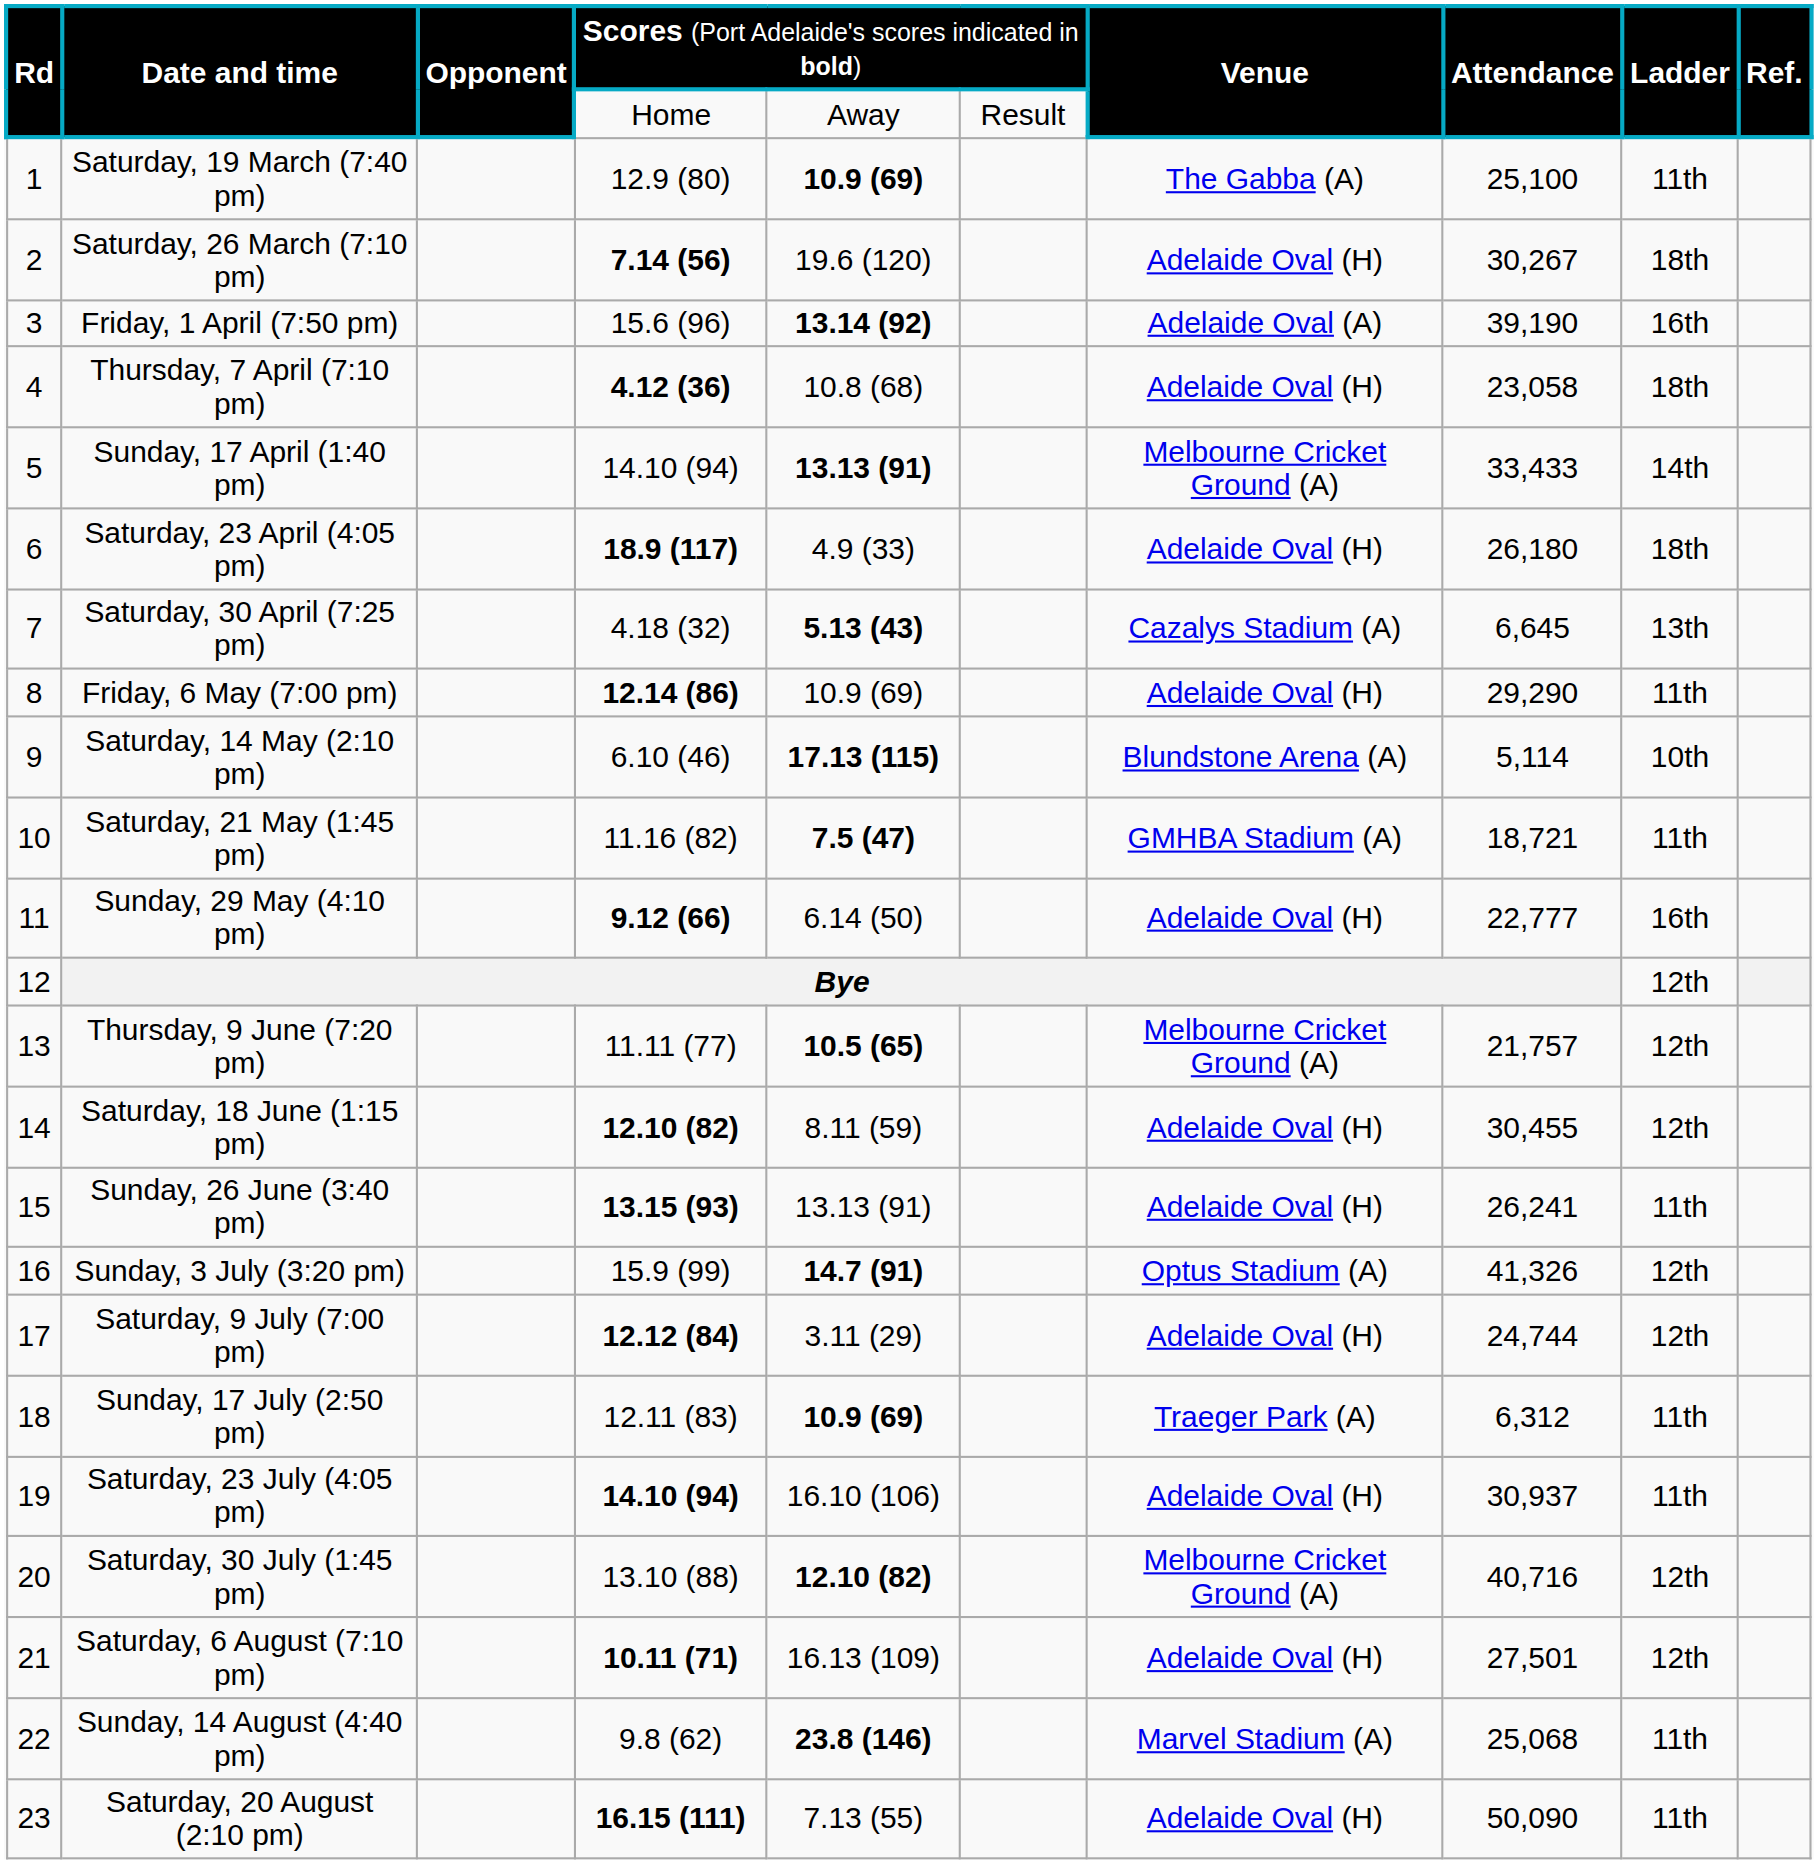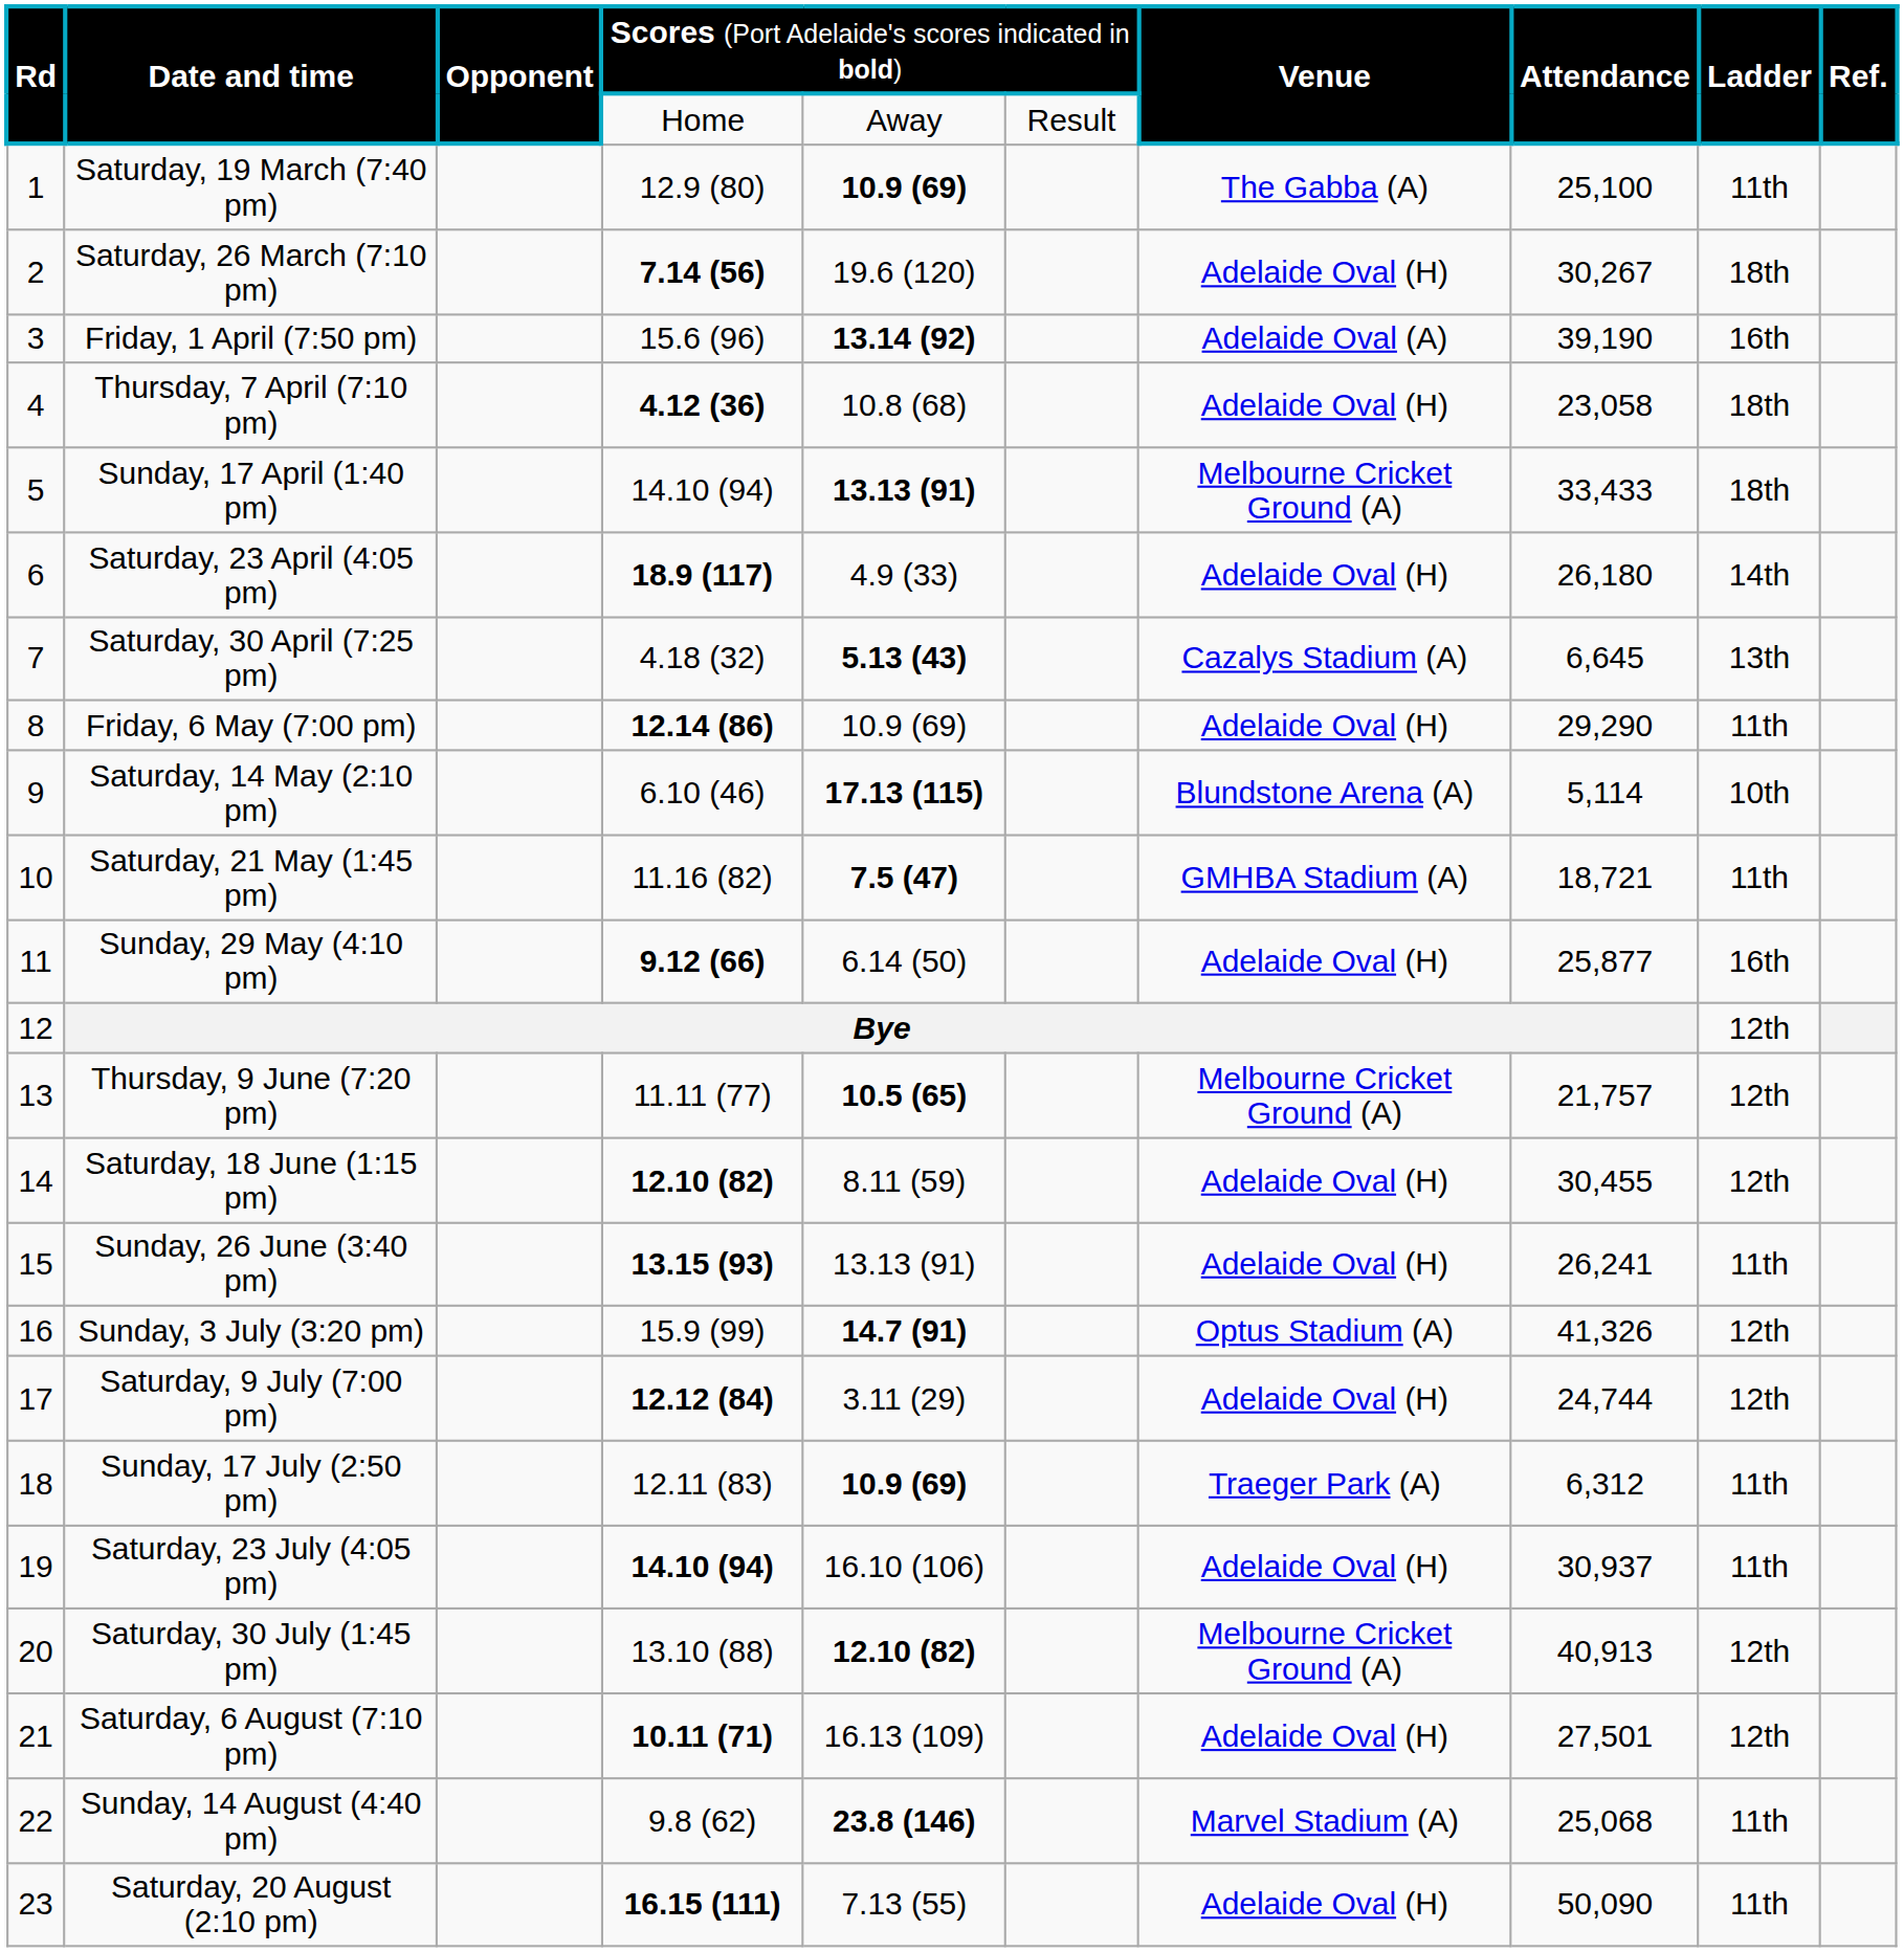Sunday, 17 April (1:40 pm) | column 9: 14th -> 18th
Saturday, 23 April (4:05 pm) | column 9: 18th -> 14th
Sunday, 29 May (4:10 pm) | column 8: 22,777 -> 25,877
Saturday, 30 July (1:45 pm) | column 8: 40,716 -> 40,913
